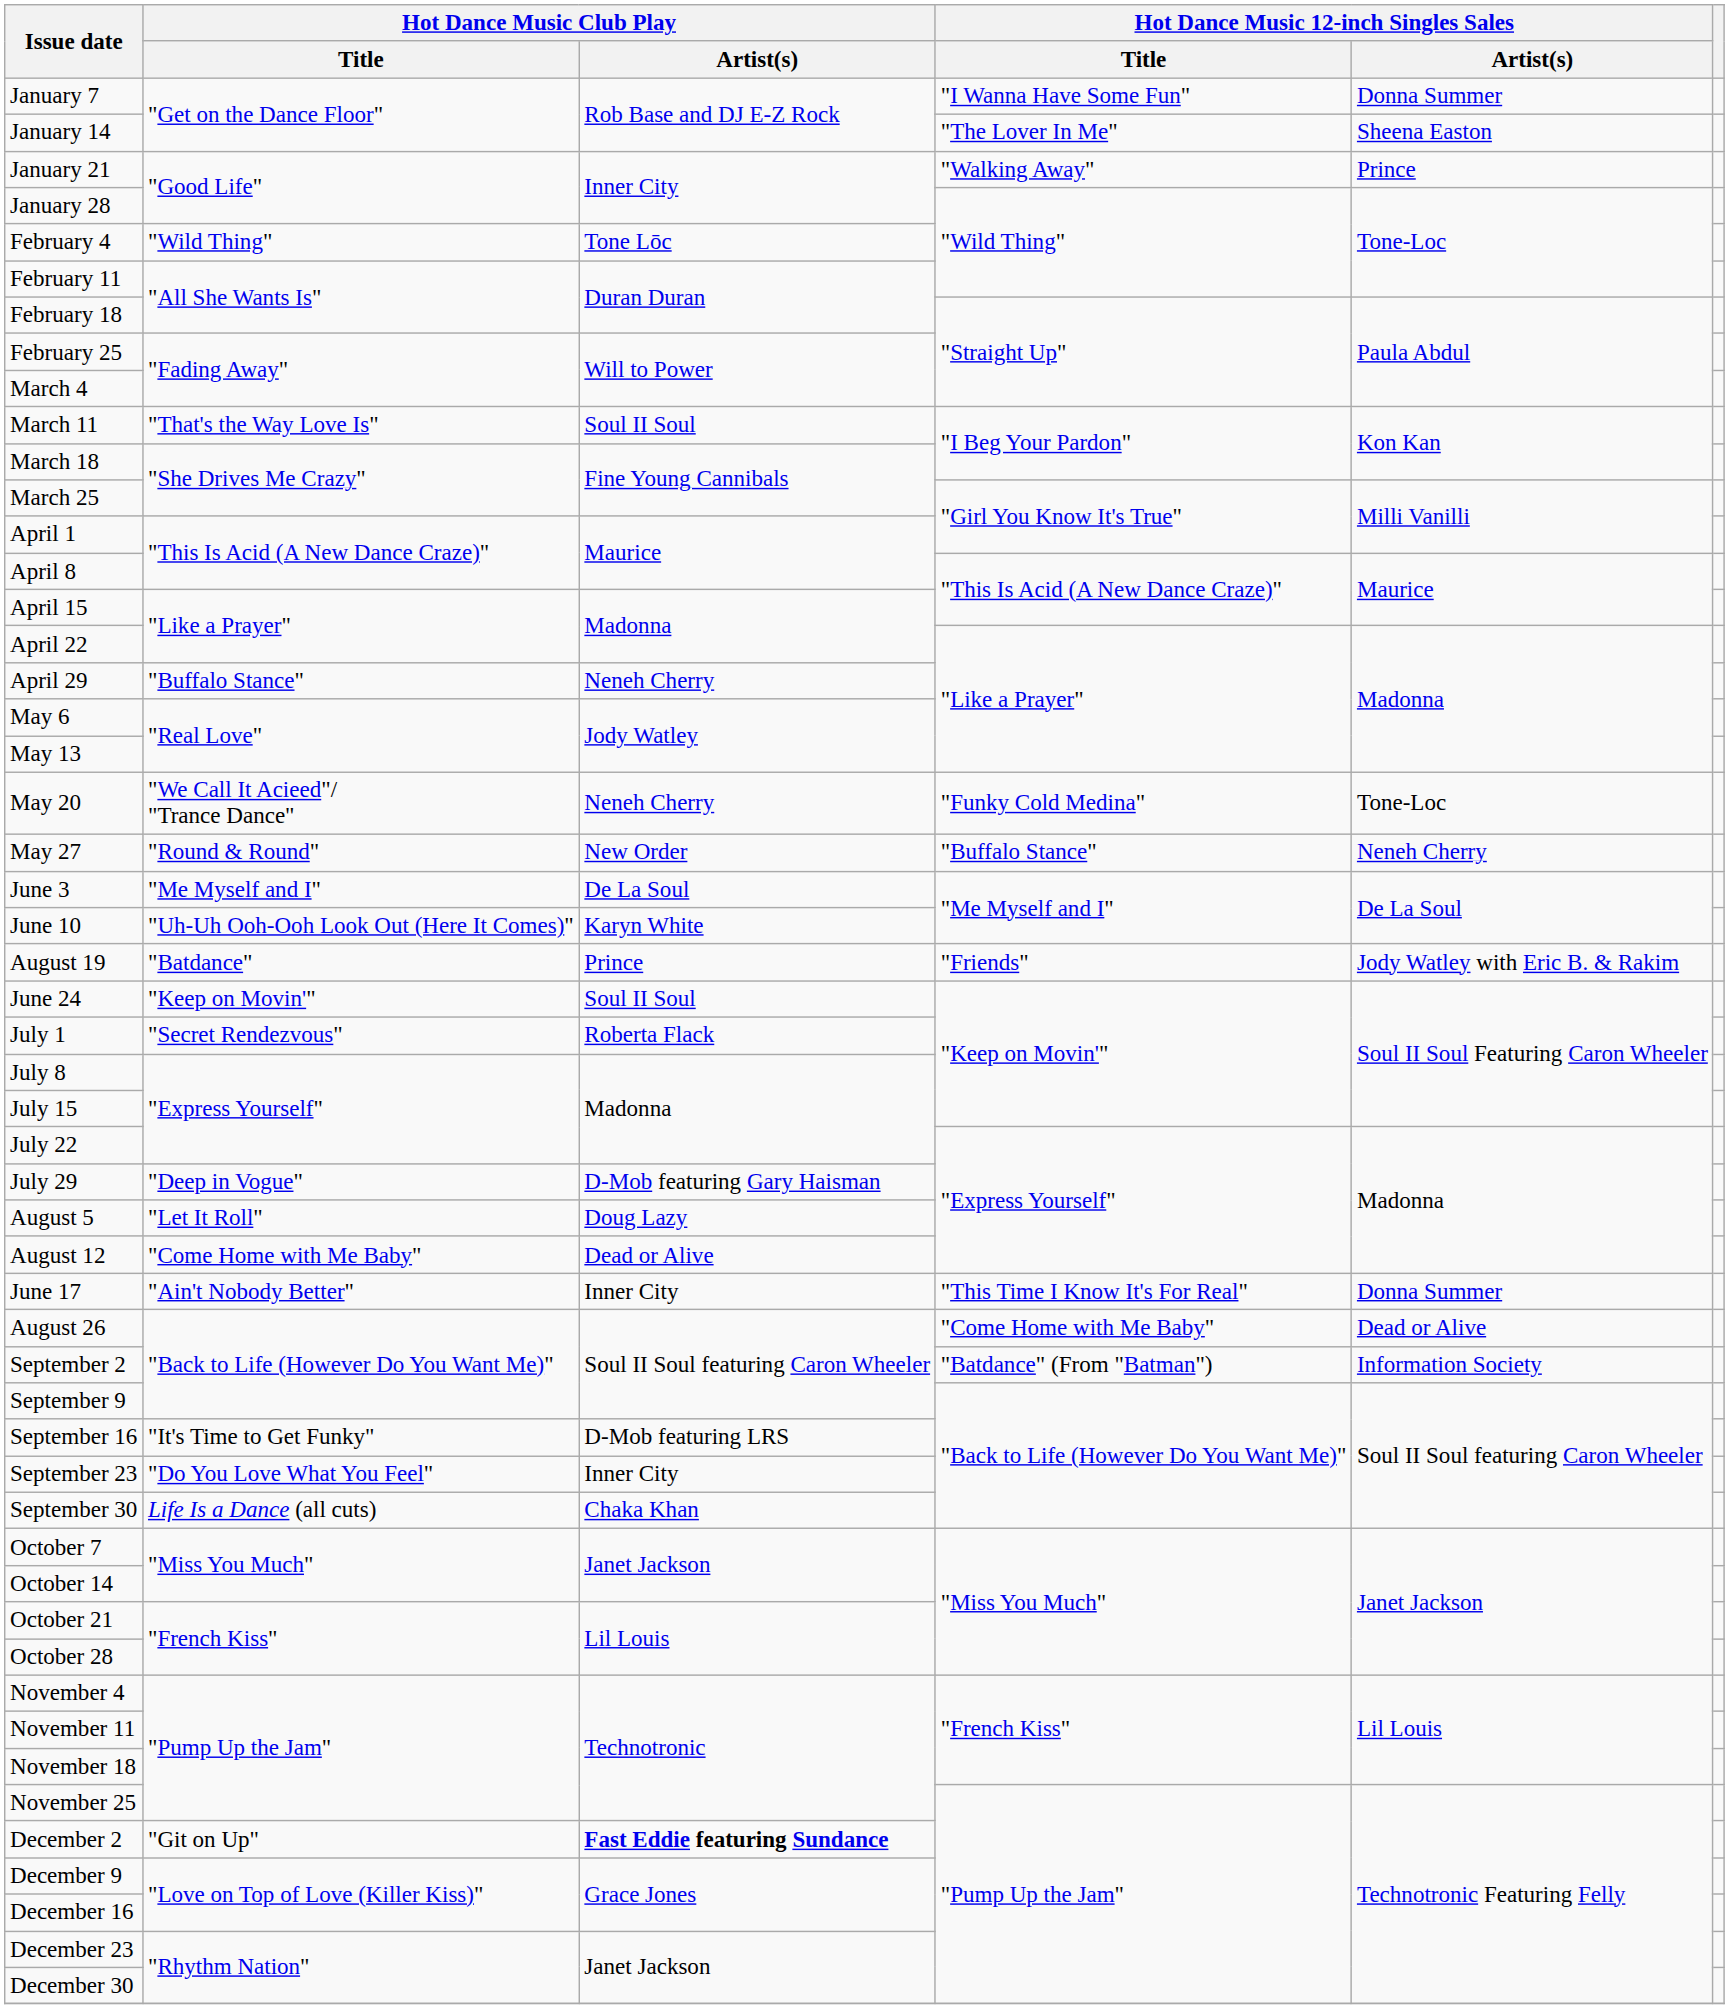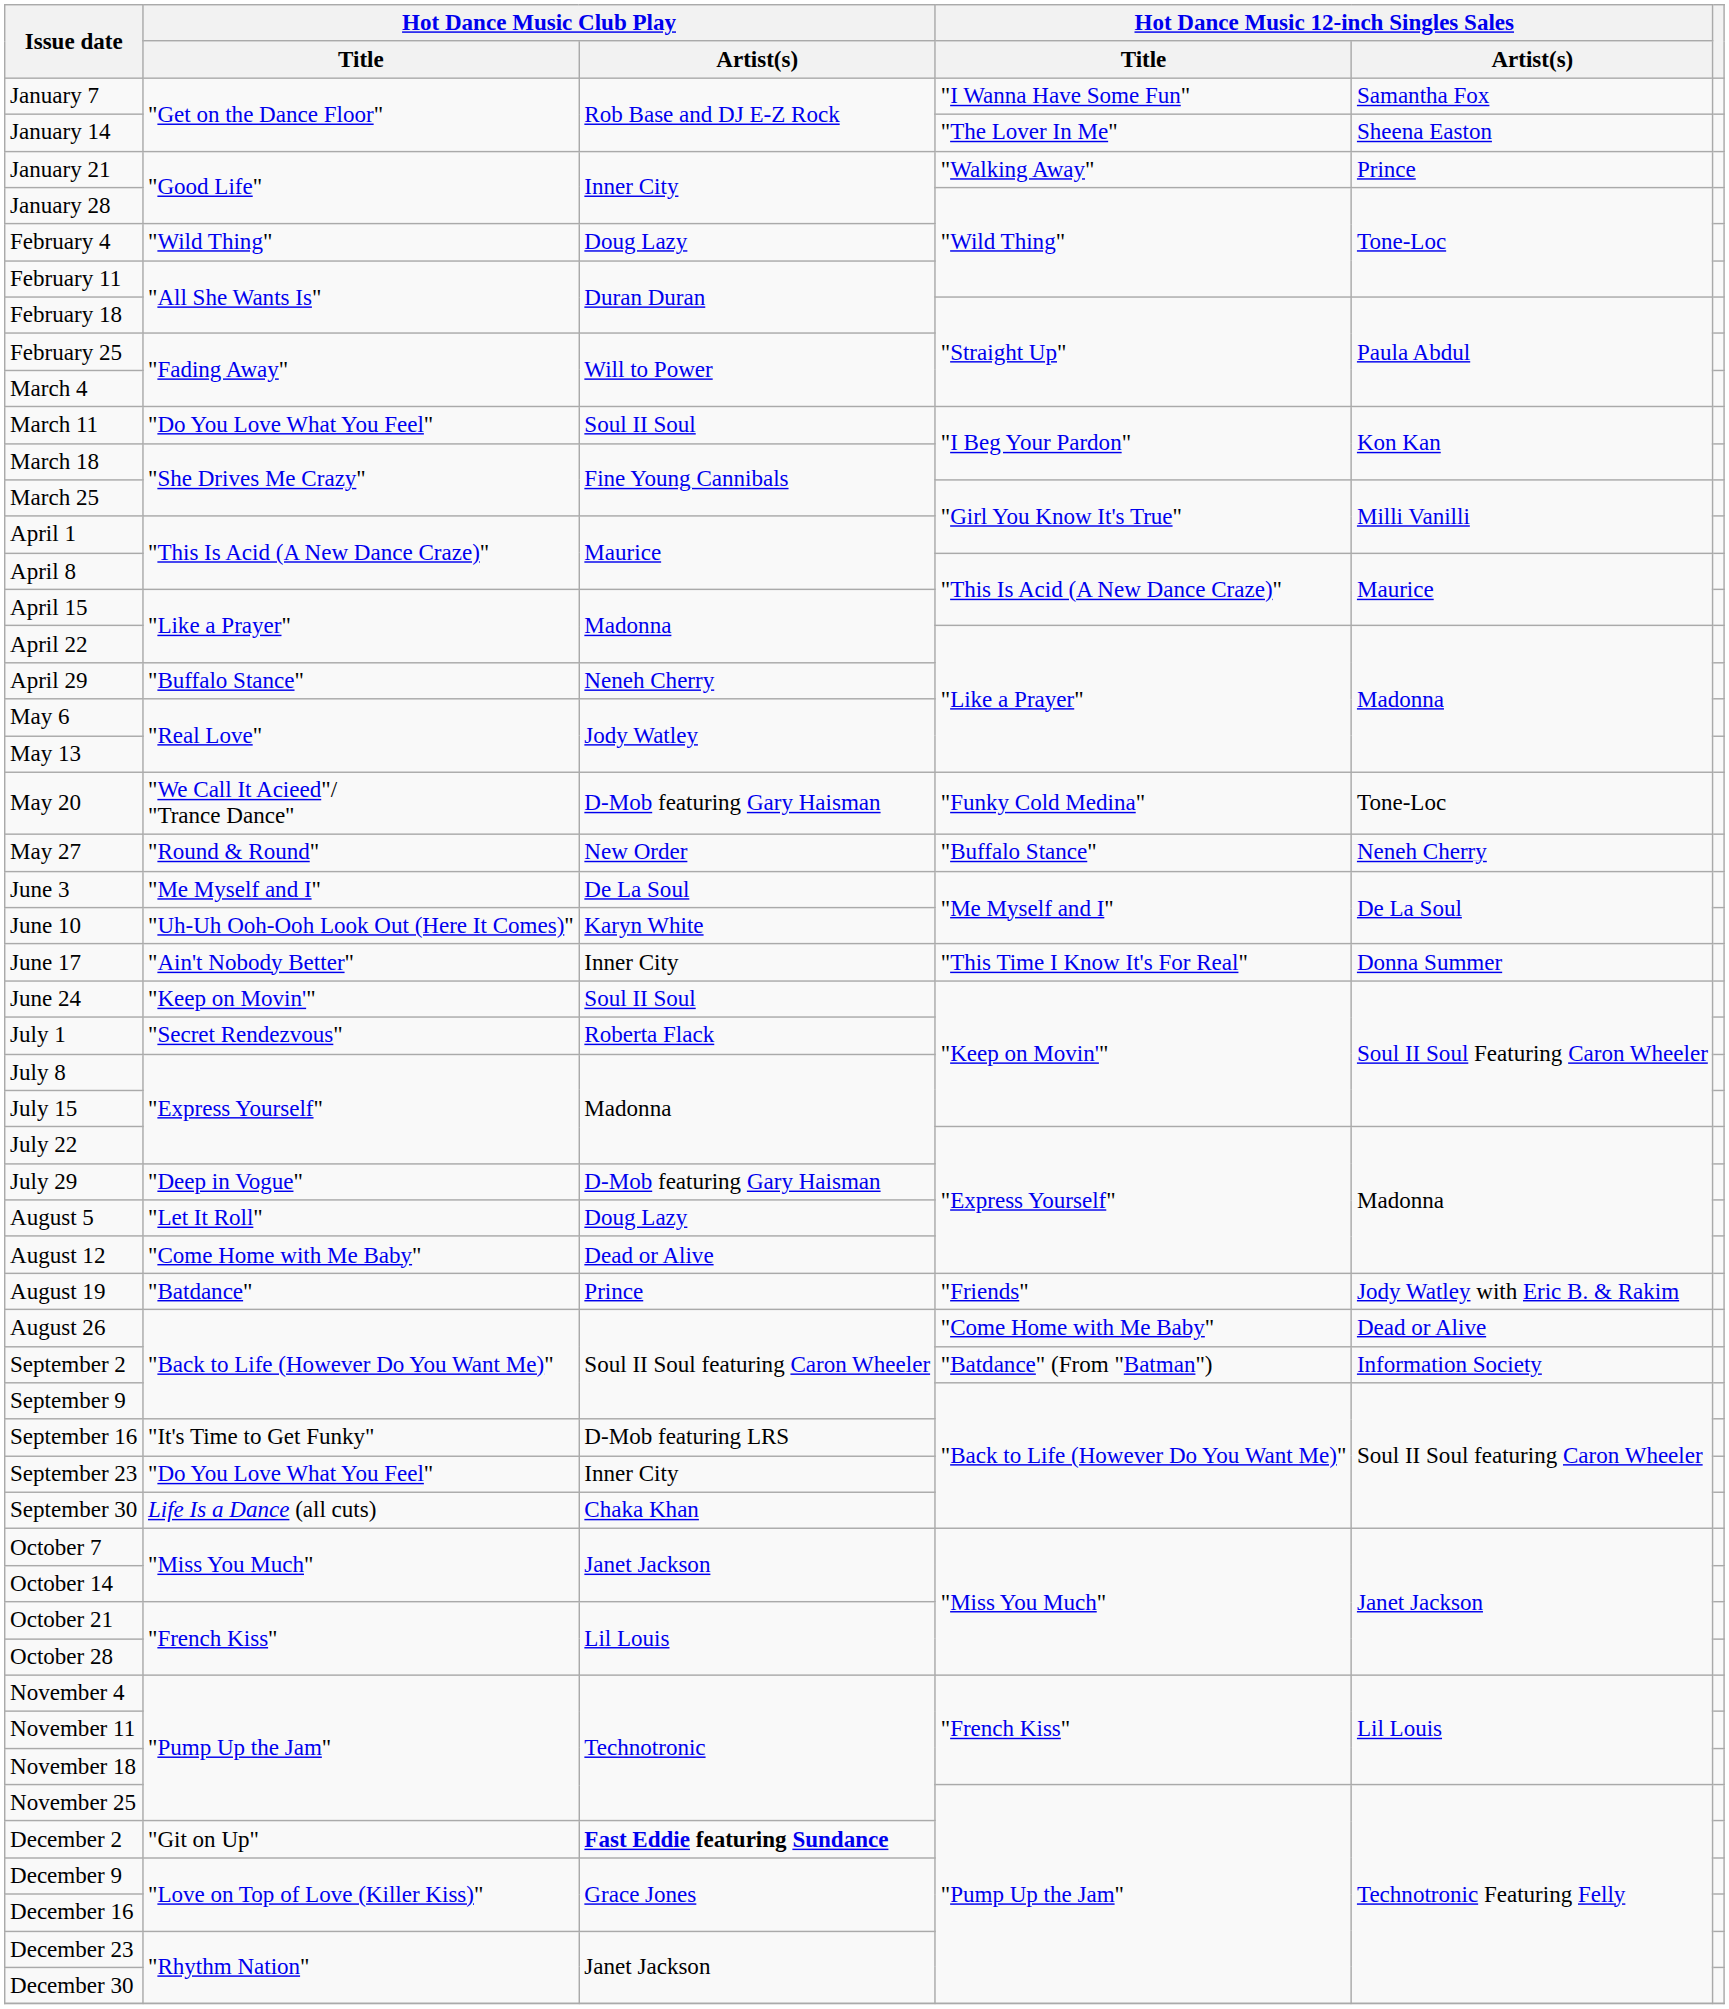January 7 | Hot Dance Music 12-inch Singles Sales / Artist(s): Donna Summer -> Samantha Fox
February 4 | Hot Dance Music Club Play / Artist(s): Tone Lōc -> Doug Lazy
March 11 | Hot Dance Music Club Play / Title: "That's the Way Love Is" -> "Do You Love What You Feel"
May 20 | Hot Dance Music Club Play / Artist(s): Neneh Cherry -> D-Mob featuring Gary Haisman
rows swapped: June 17 <-> August 19
